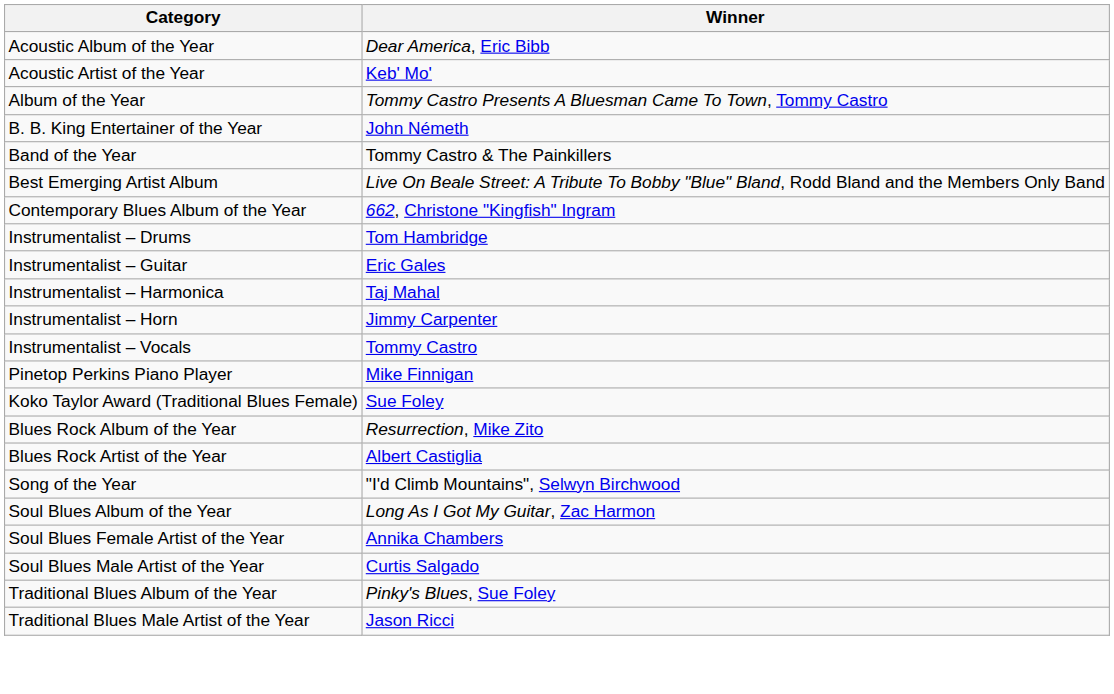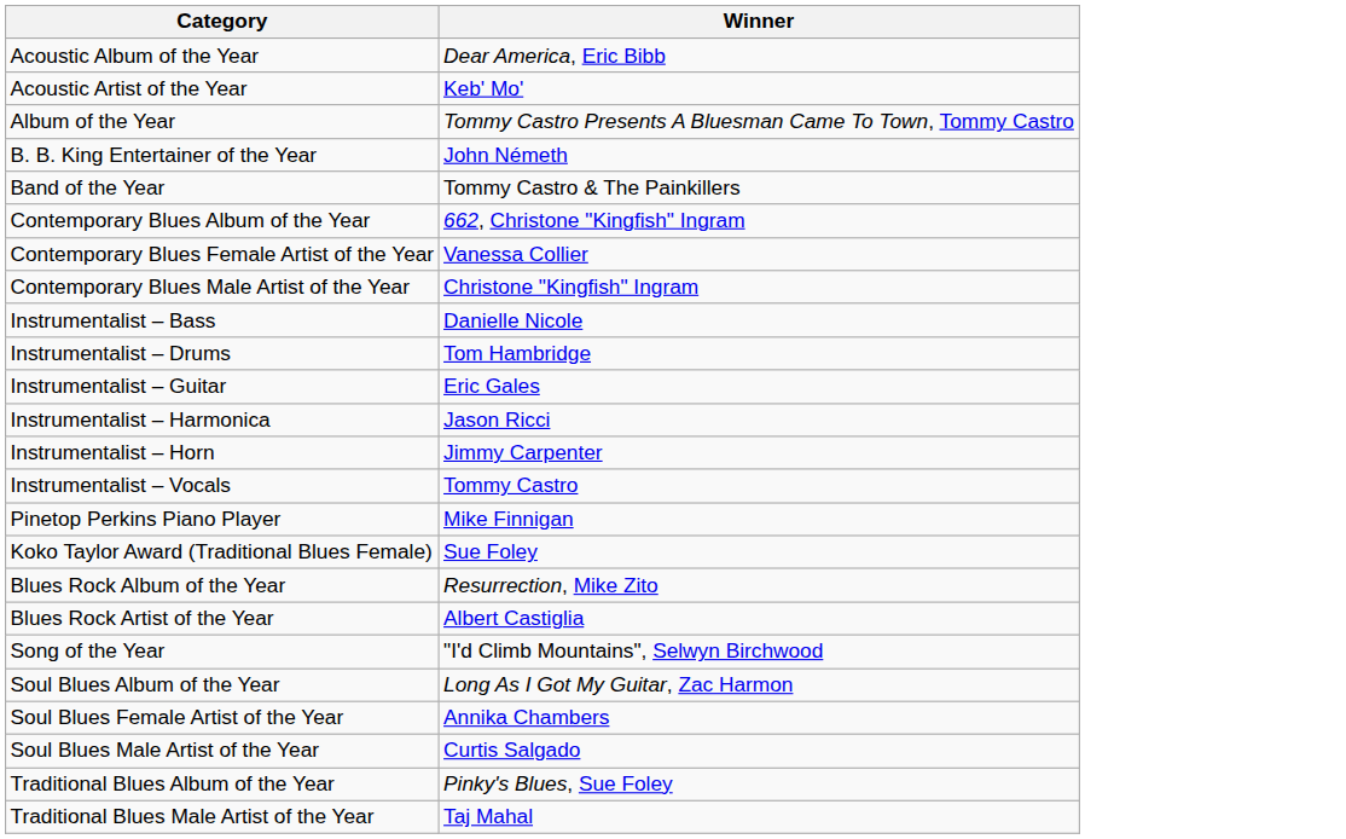- row: Best Emerging Artist Album | Live On Beale Street: A Tribute To Bobby "Blue" Bland, Rodd Bland and the Members Only Band
+ row: Contemporary Blues Female Artist of the Year | Vanessa Collier
+ row: Contemporary Blues Male Artist of the Year | Christone "Kingfish" Ingram
+ row: Instrumentalist – Bass | Danielle Nicole
Instrumentalist – Harmonica | Winner: Taj Mahal -> Jason Ricci
Traditional Blues Male Artist of the Year | Winner: Jason Ricci -> Taj Mahal
